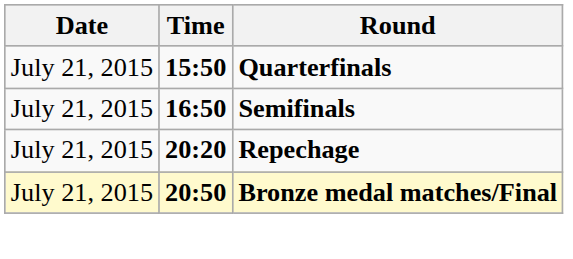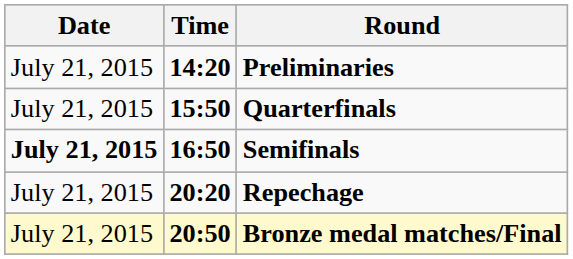+ row: July 21, 2015 | 14:20 | Preliminaries
Semifinals | Date: normal -> bold
